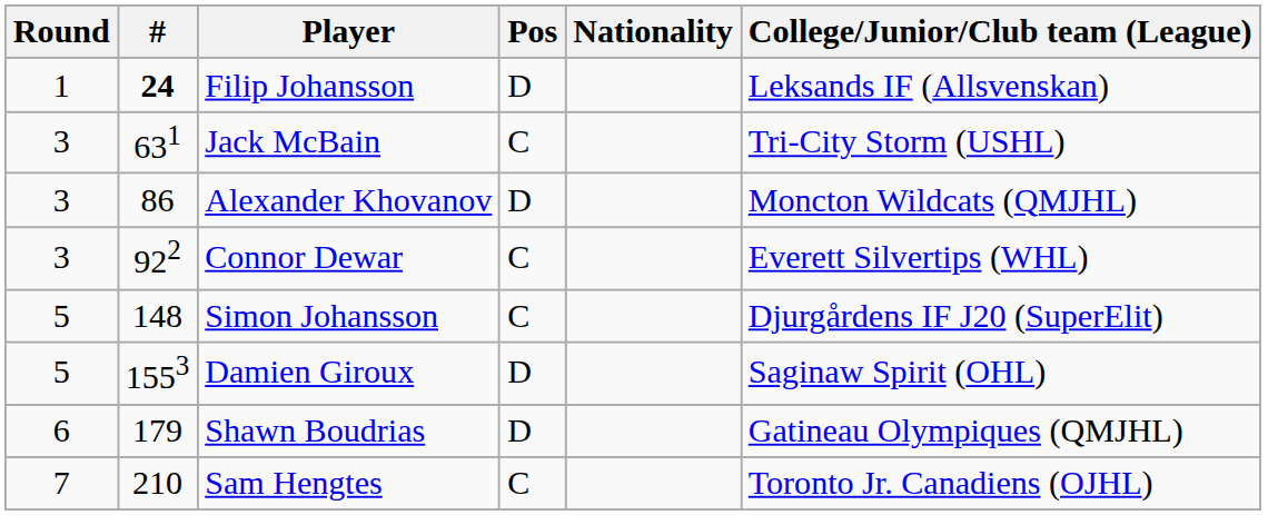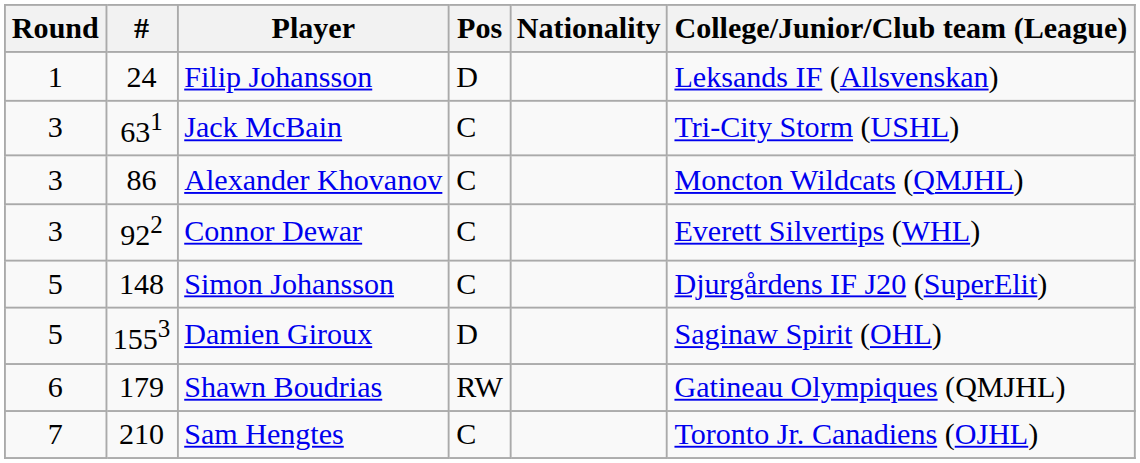Filip Johansson | #: bold -> normal
Alexander Khovanov | Pos: D -> C
Shawn Boudrias | Pos: D -> RW
